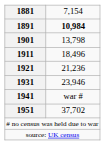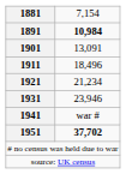1901 | column 2: 13,798 -> 13,091
1921 | column 2: 21,236 -> 21,234
1951 | column 2: normal -> bold
